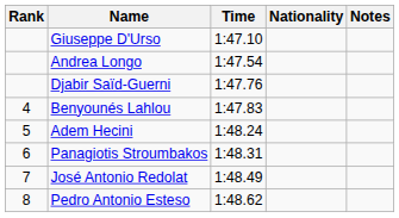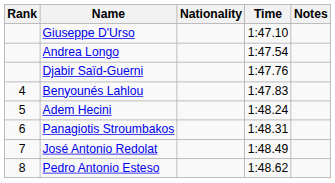columns swapped: Nationality <-> Time
